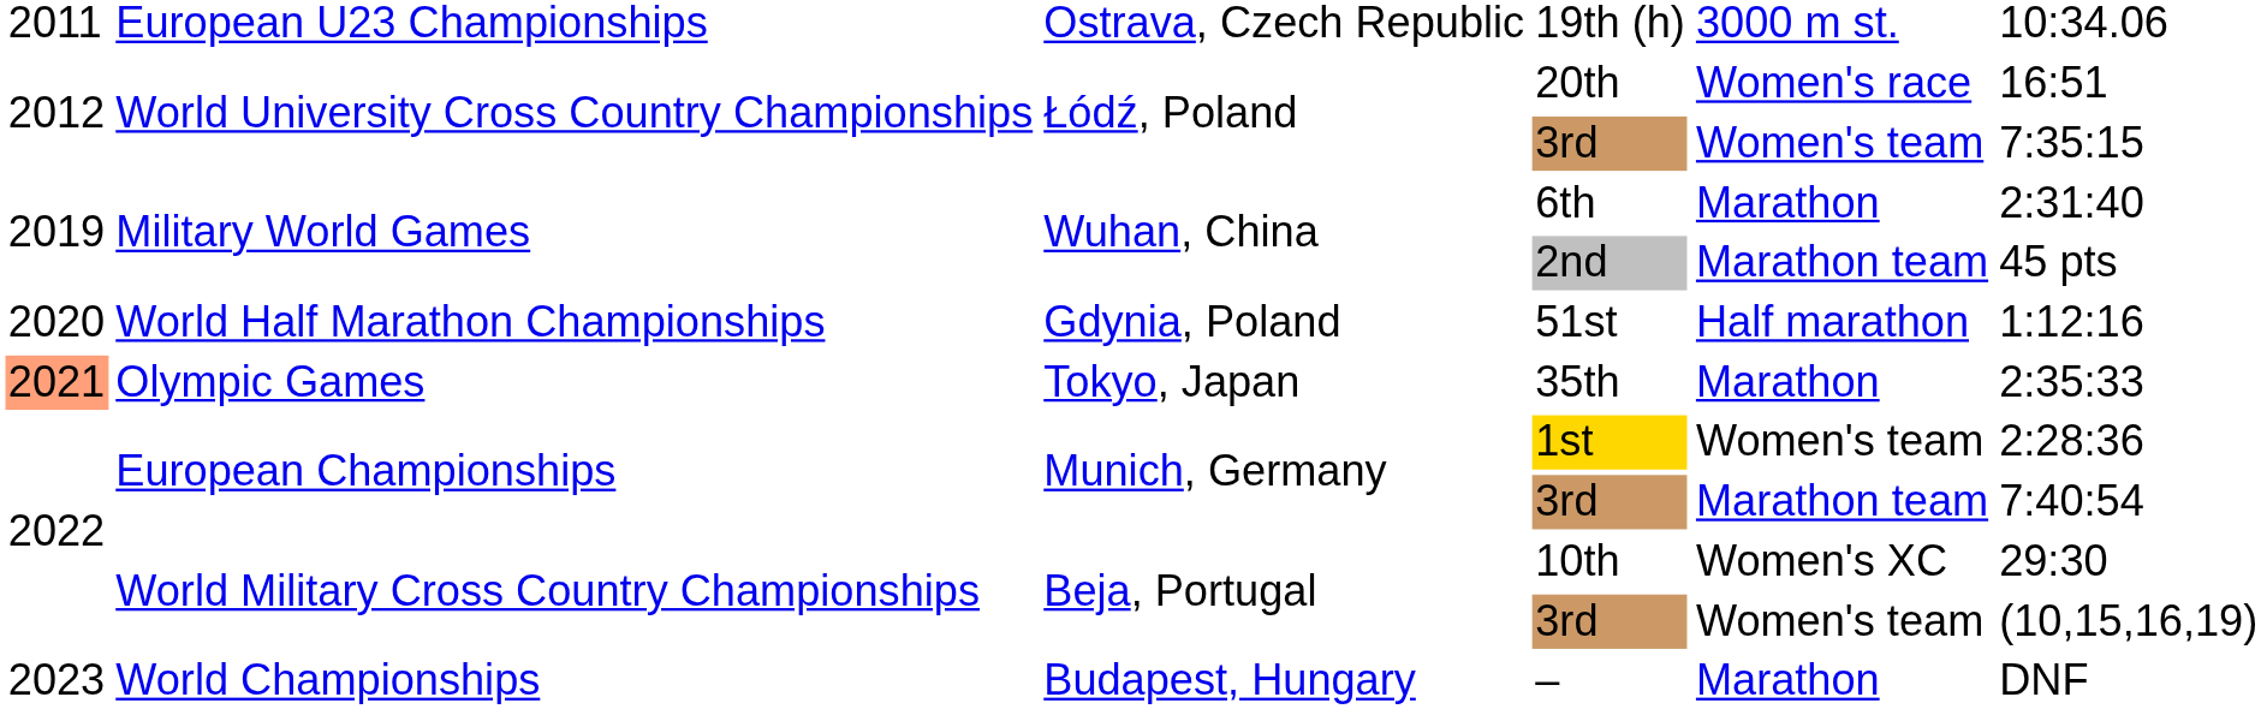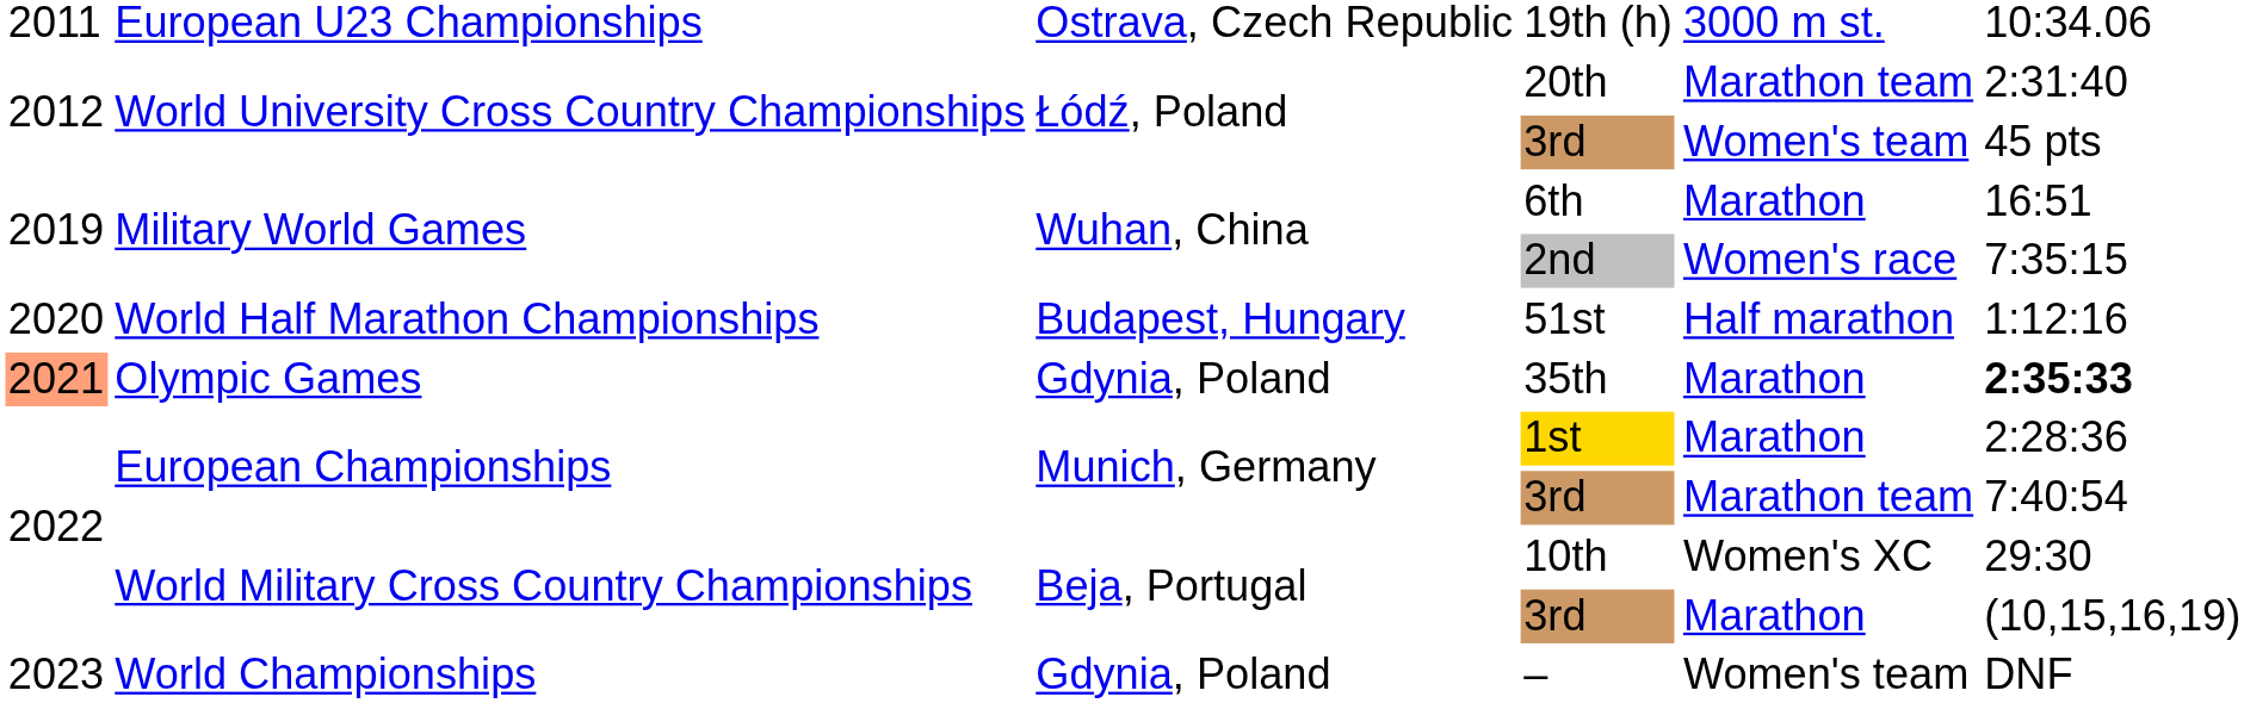20th | column 5: Women's race -> Marathon team
20th | column 6: 16:51 -> 2:31:40
World University Cross Country Championships / 3rd | column 6: 7:35:15 -> 45 pts
6th | column 6: 2:31:40 -> 16:51
2nd | column 5: Marathon team -> Women's race
2nd | column 6: 45 pts -> 7:35:15
51st | column 3: Gdynia, Poland -> Budapest, Hungary
35th | column 3: Tokyo, Japan -> Gdynia, Poland
35th | column 6: normal -> bold
1st | column 5: Women's team -> Marathon
World Military Cross Country Championships / 3rd | column 5: Women's team -> Marathon
– | column 3: Budapest, Hungary -> Gdynia, Poland
– | column 5: Marathon -> Women's team
